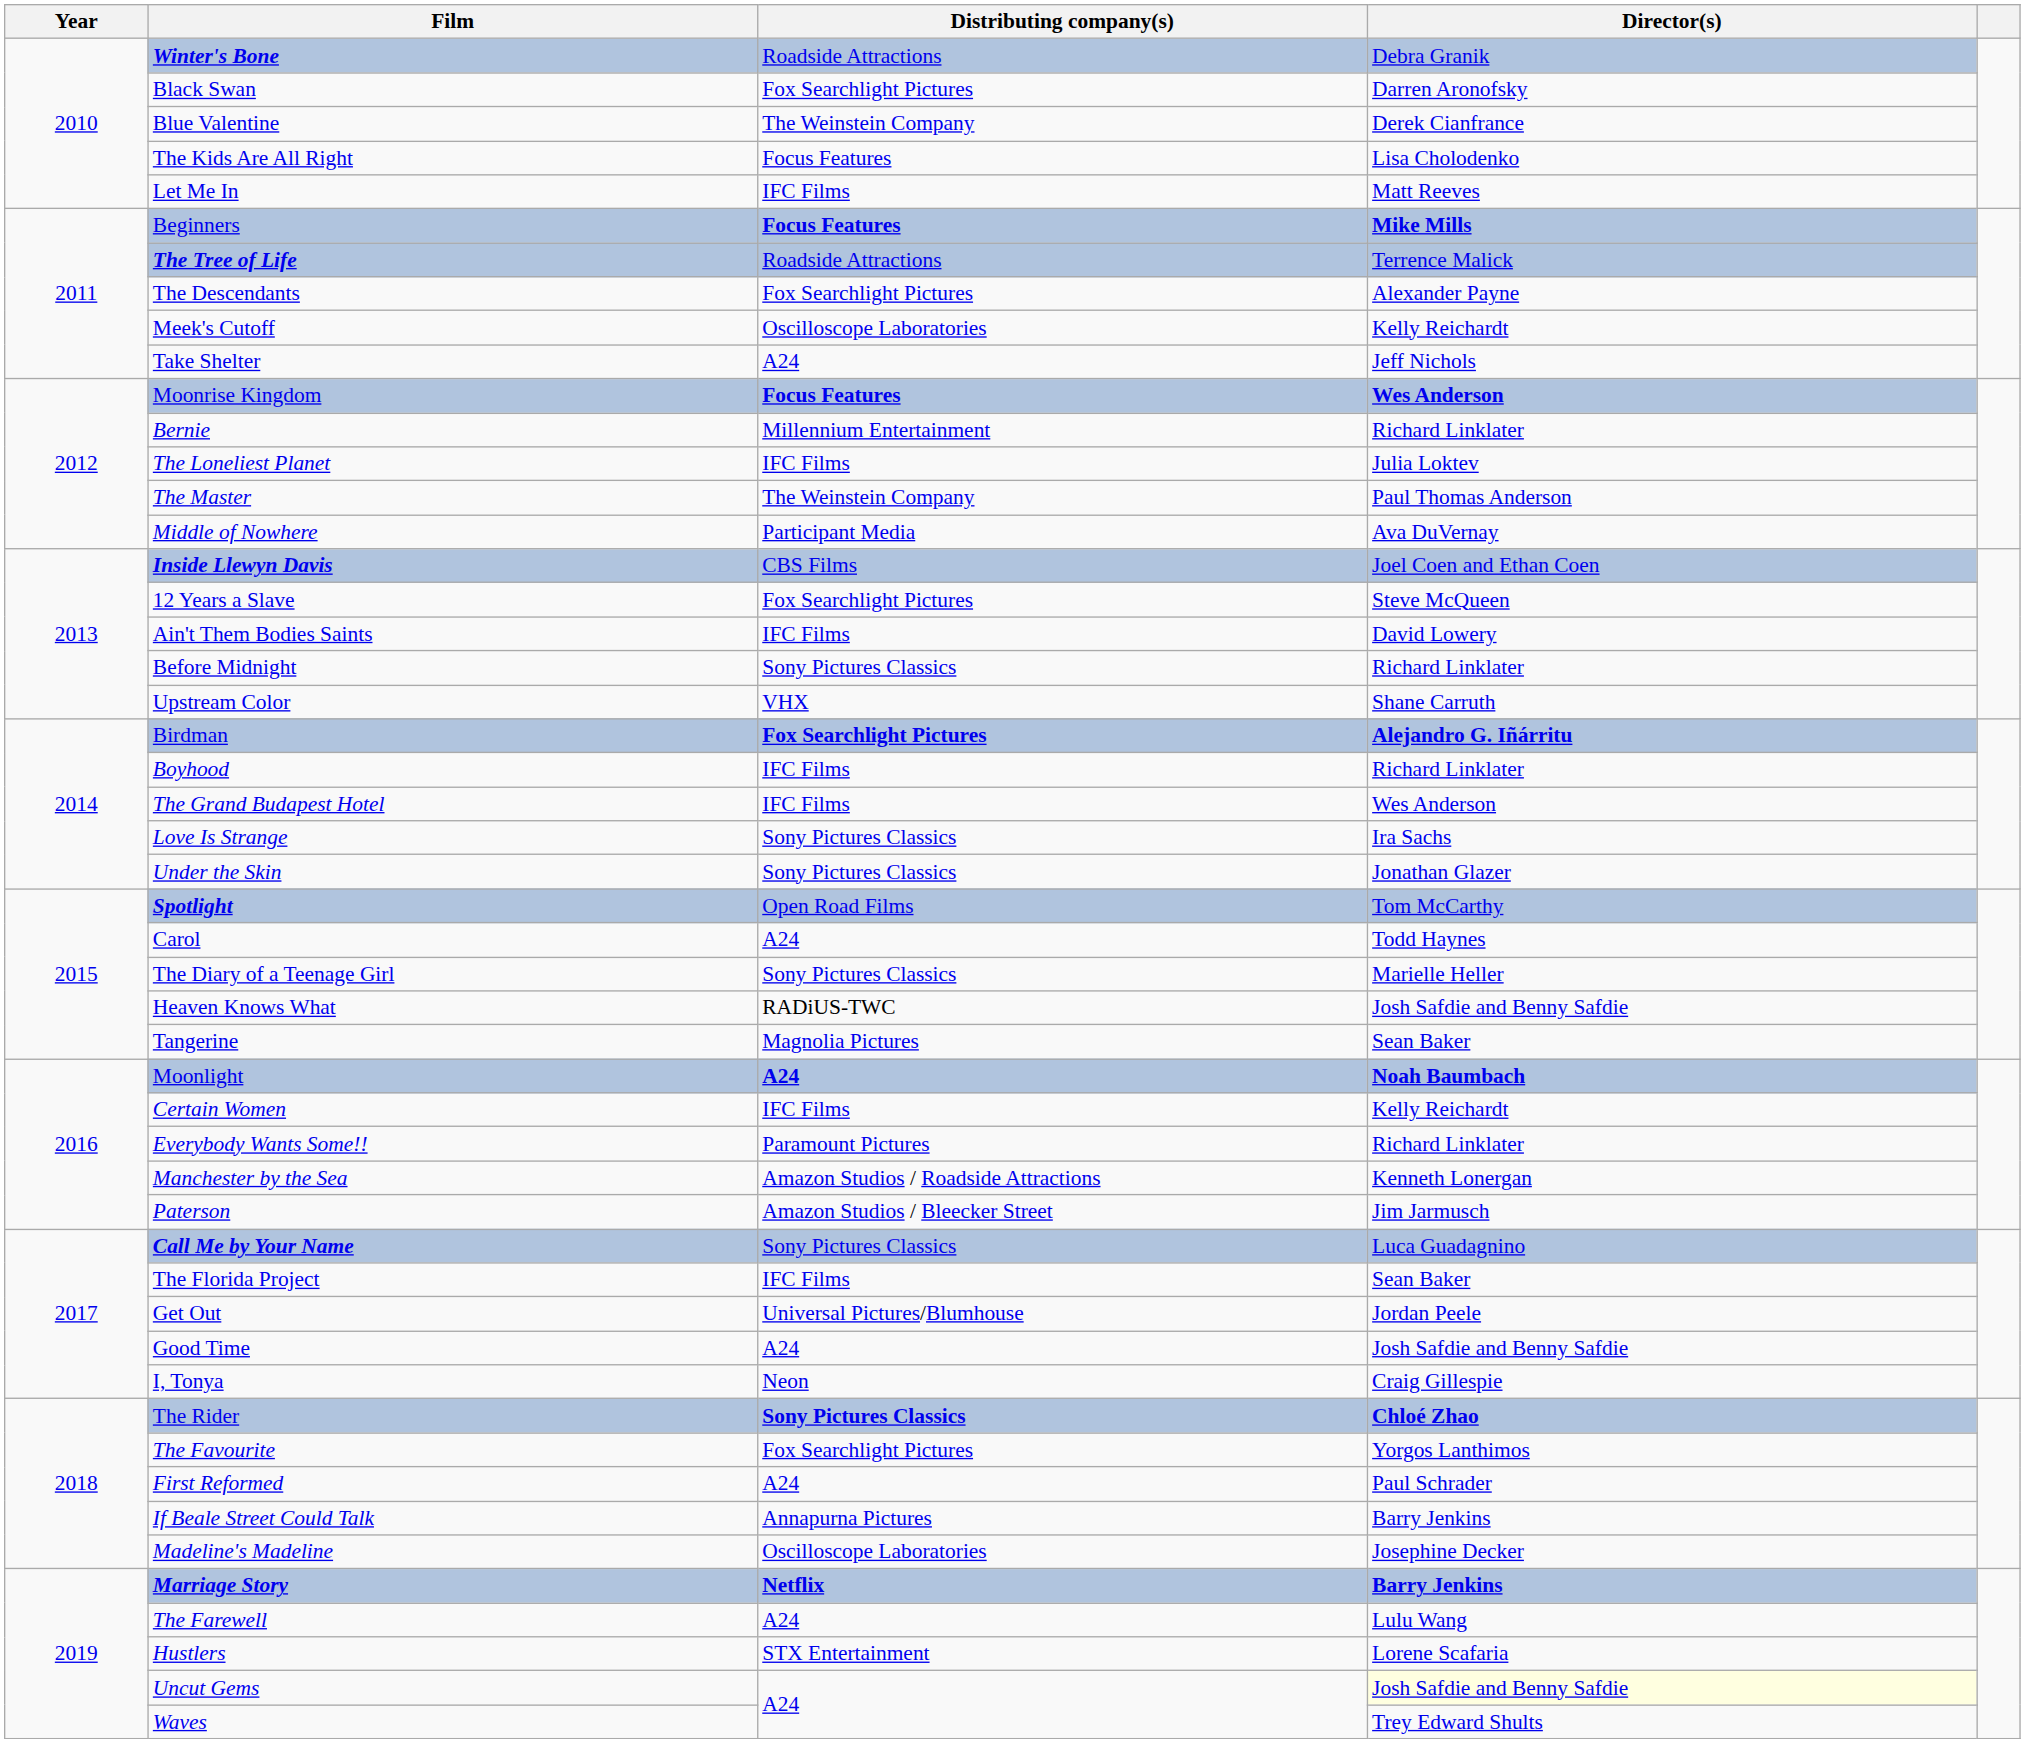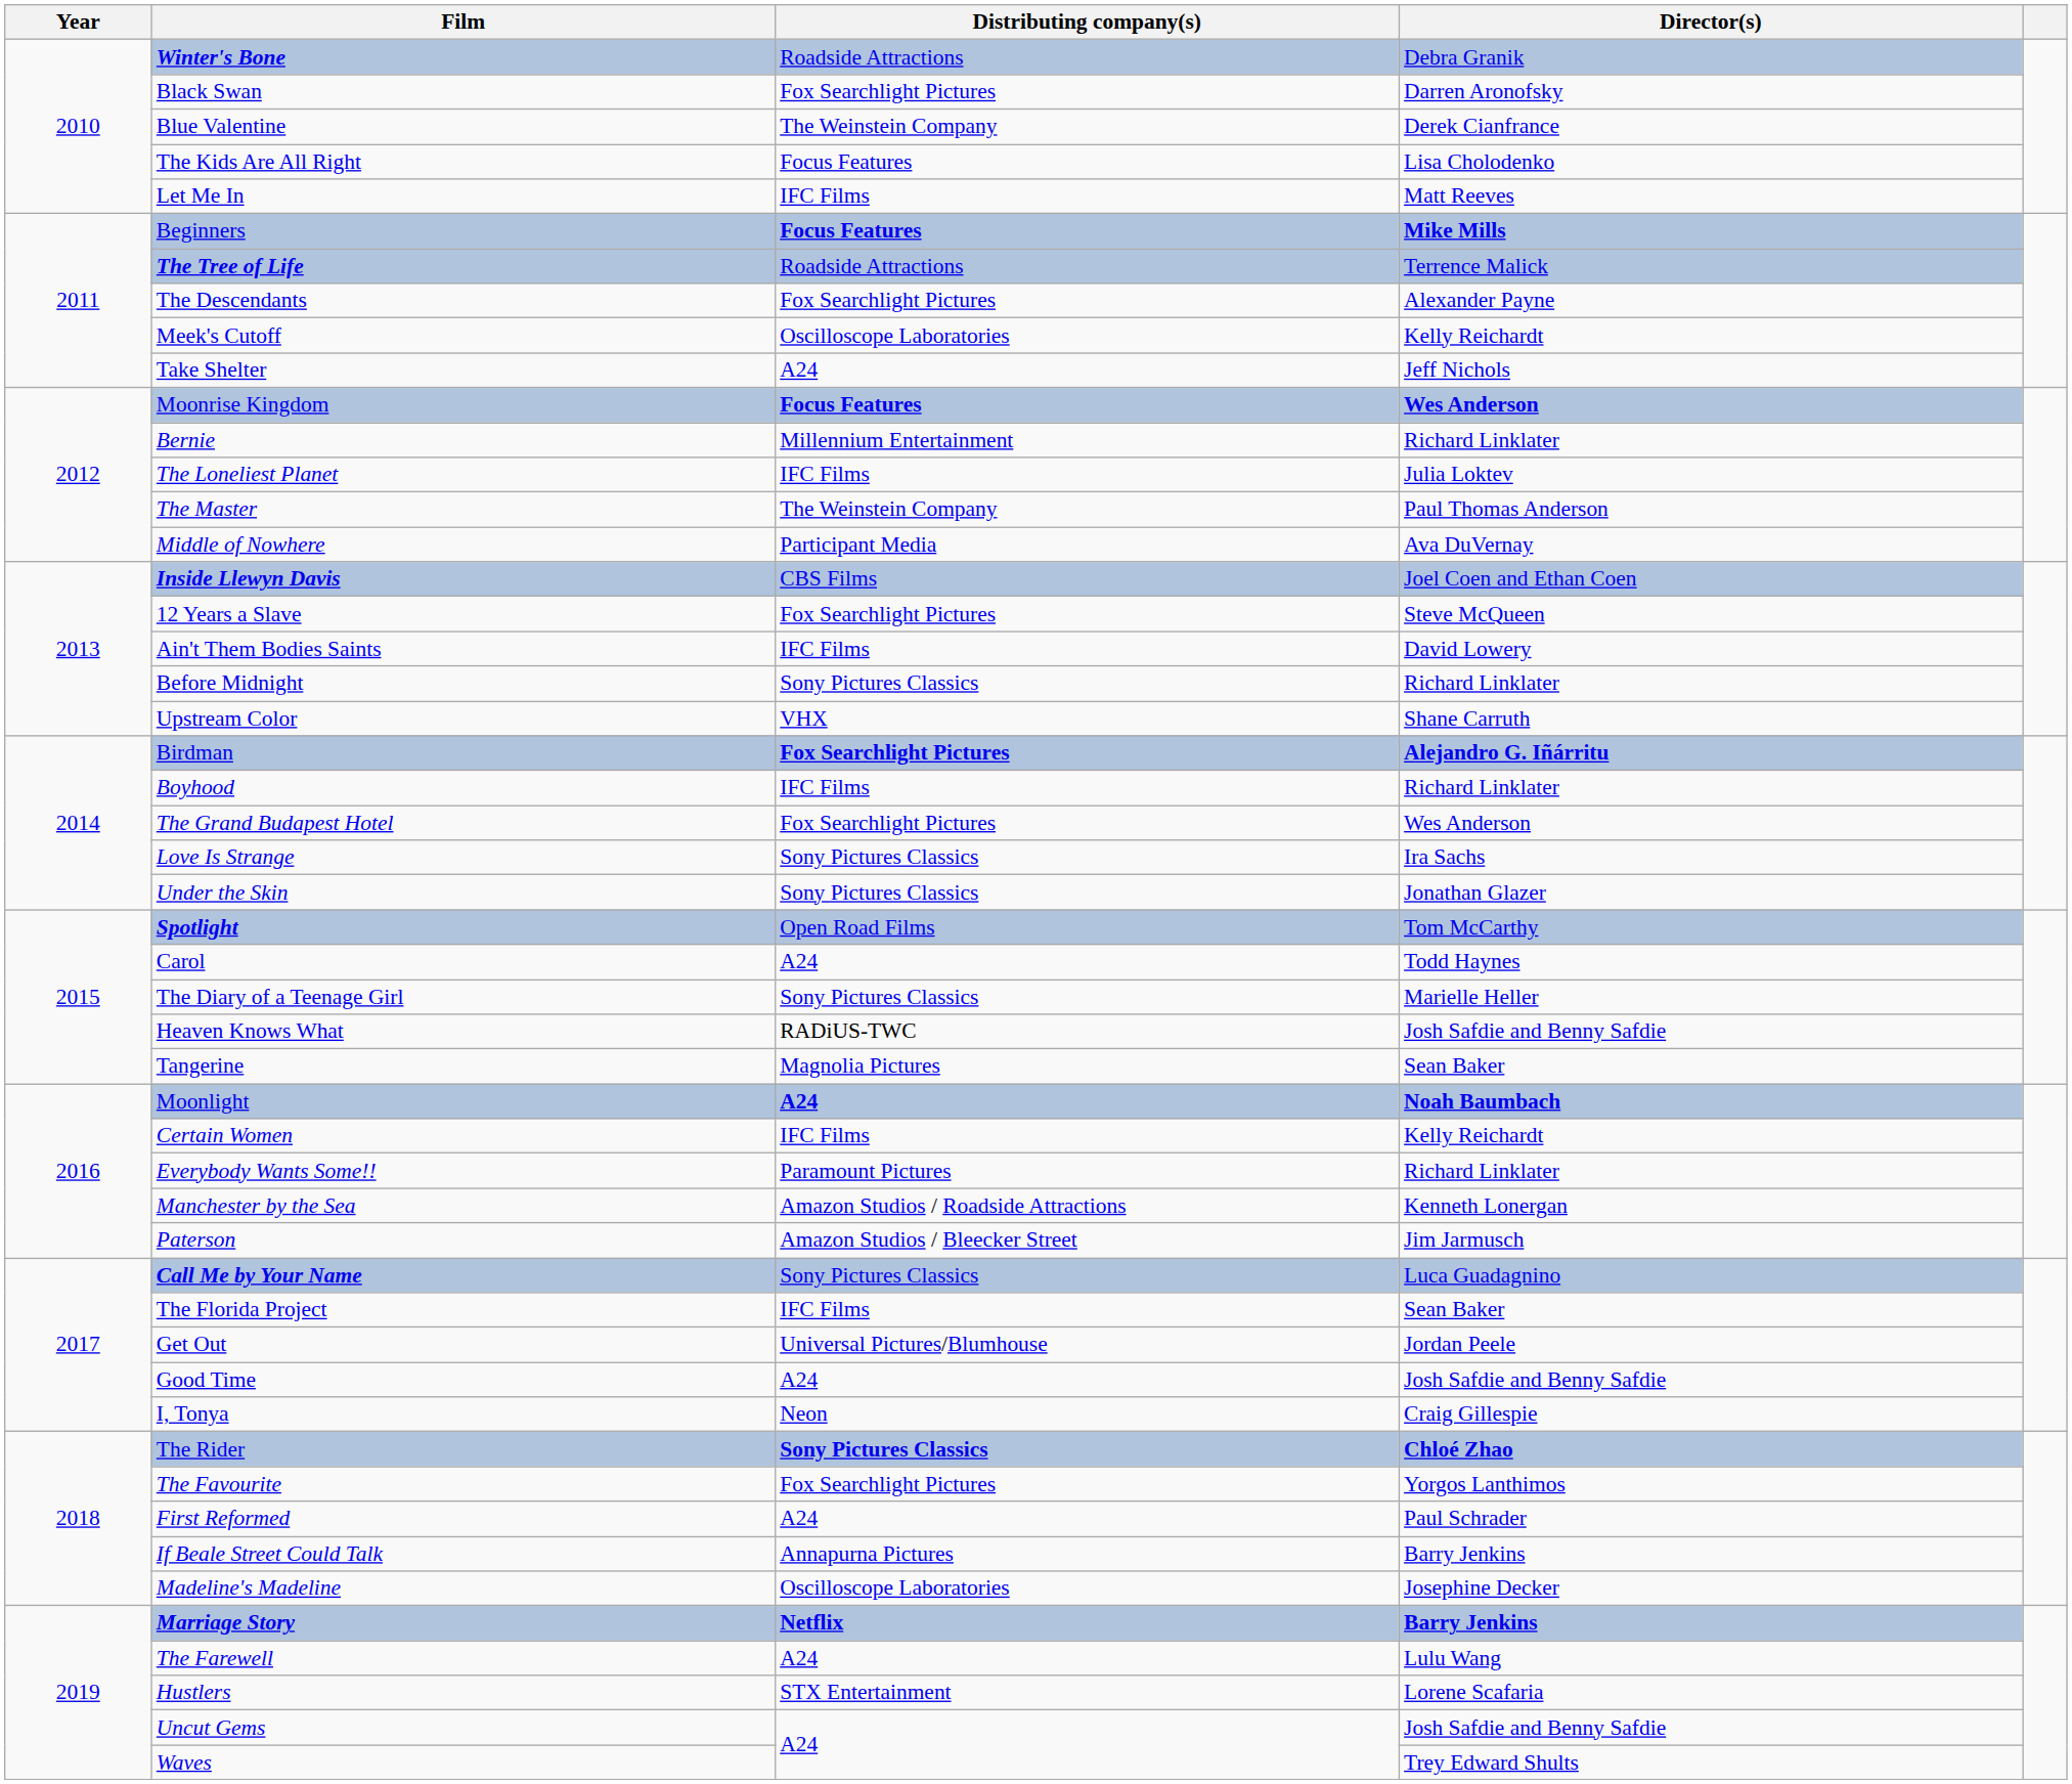The Grand Budapest Hotel | Distributing company(s): IFC Films -> Fox Searchlight Pictures
Uncut Gems | Director(s): lightyellow background -> no background
